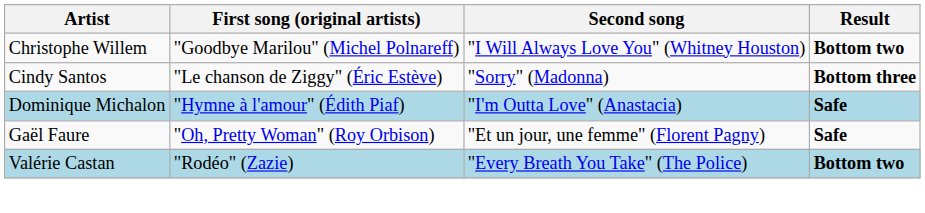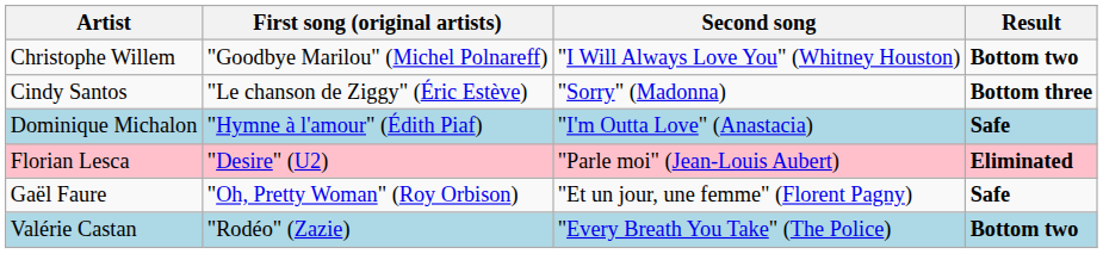+ row: Florian Lesca | "Desire" (U2) | "Parle moi" (Jean-Louis Aubert) | Eliminated
